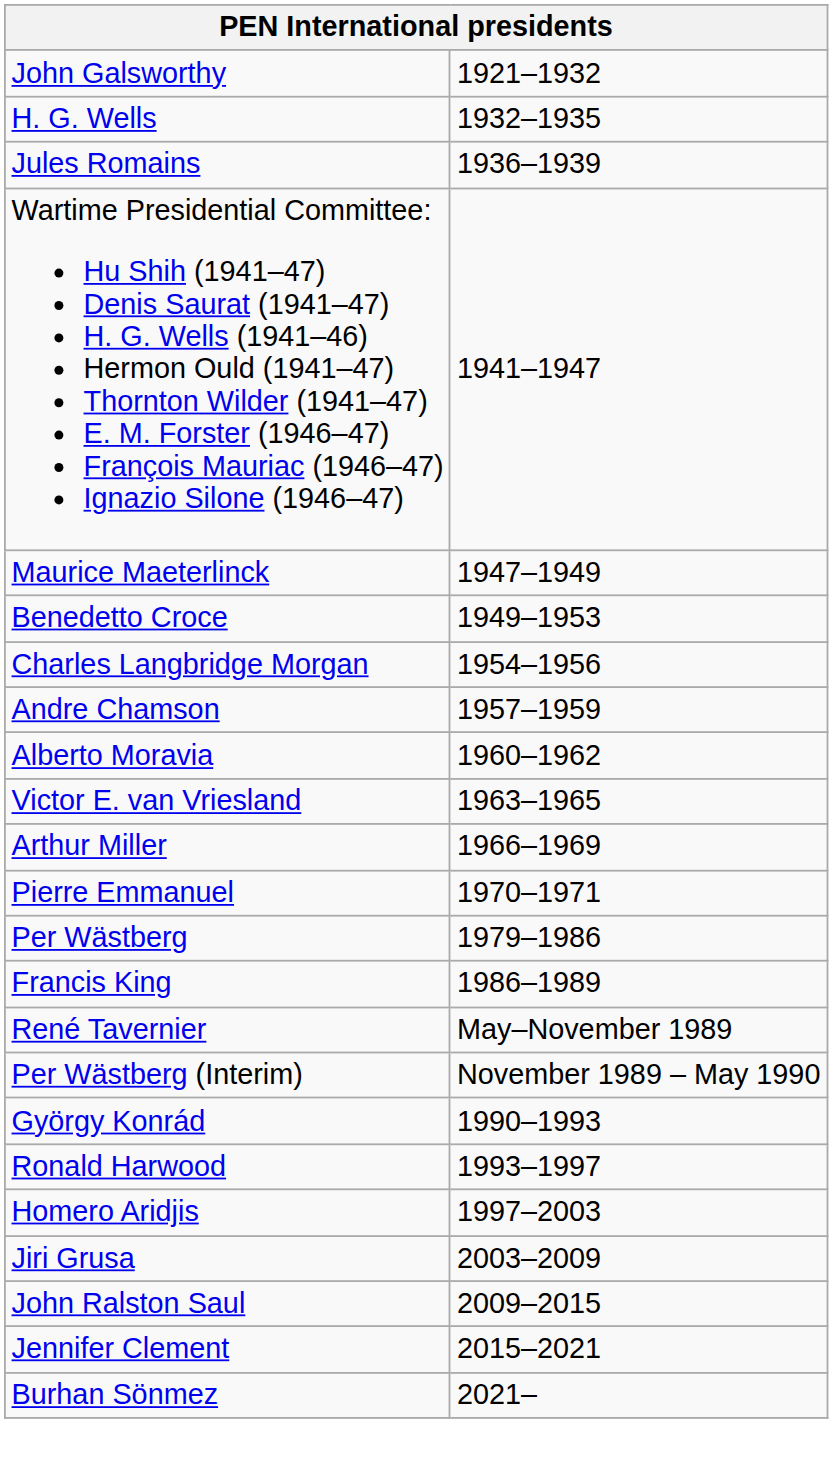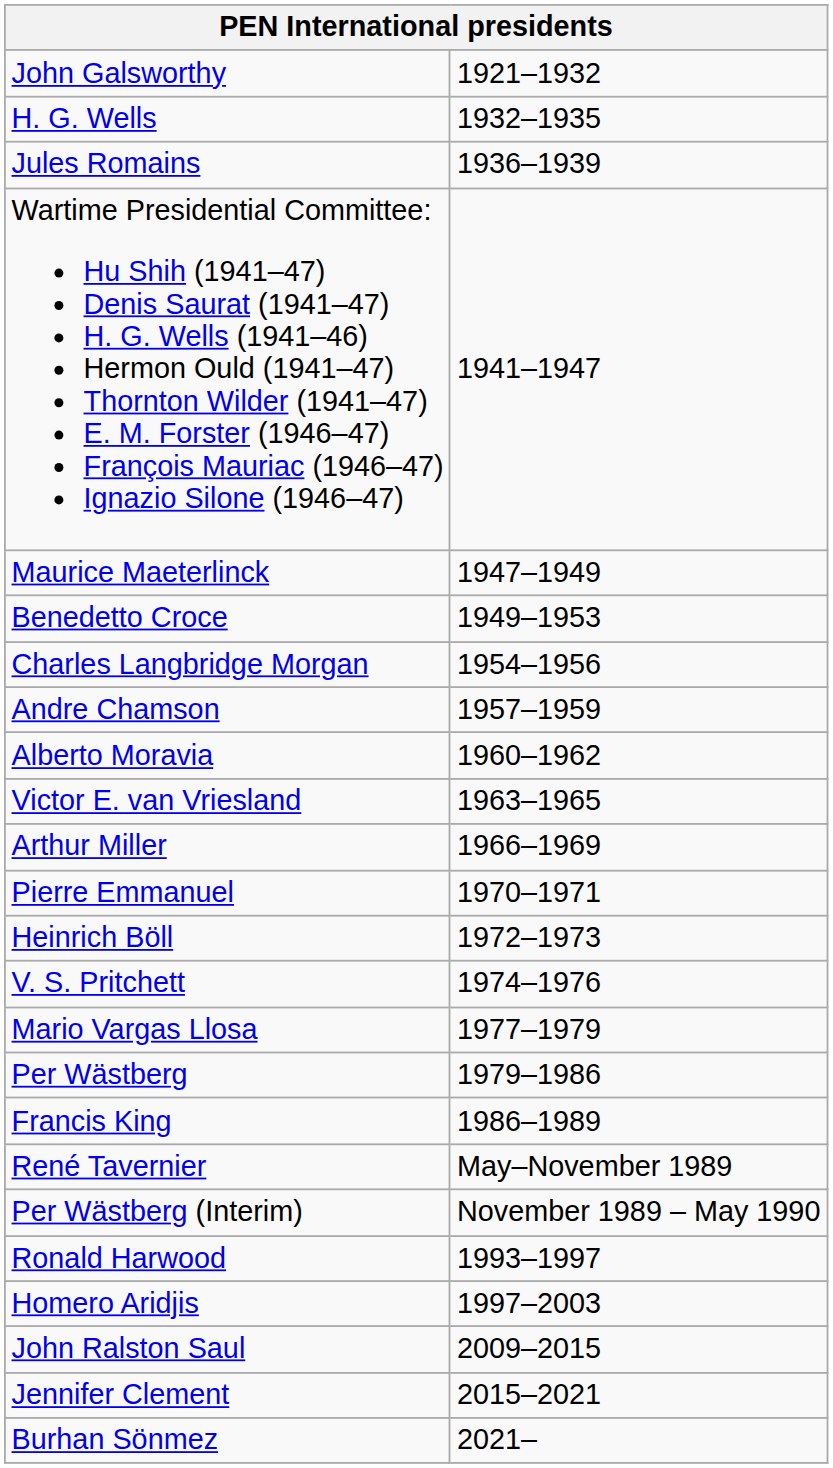+ row: Heinrich Böll | 1972–1973
+ row: V. S. Pritchett | 1974–1976
+ row: Mario Vargas Llosa | 1977–1979
- row: György Konrád | 1990–1993
- row: Jiri Grusa | 2003–2009
